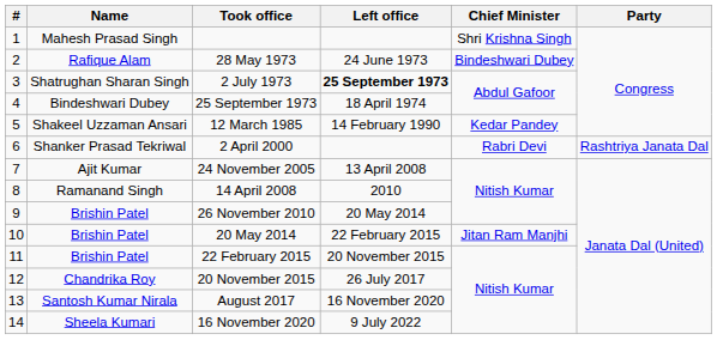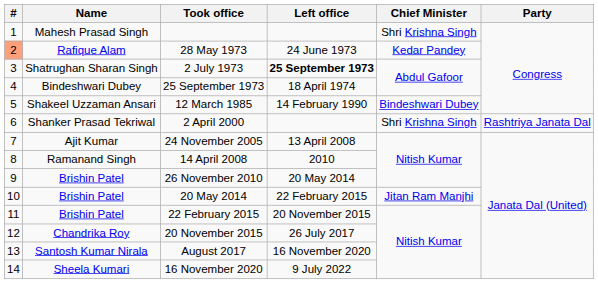28 May 1973 | #: no background -> lightsalmon background
28 May 1973 | Chief Minister: Bindeshwari Dubey -> Kedar Pandey
12 March 1985 | Chief Minister: Kedar Pandey -> Bindeshwari Dubey
2 April 2000 | Chief Minister: Rabri Devi -> Shri Krishna Singh
